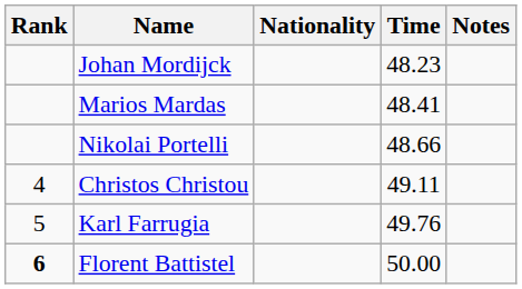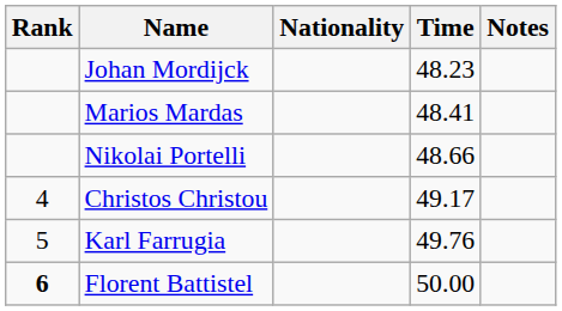Christos Christou | Time: 49.11 -> 49.17
